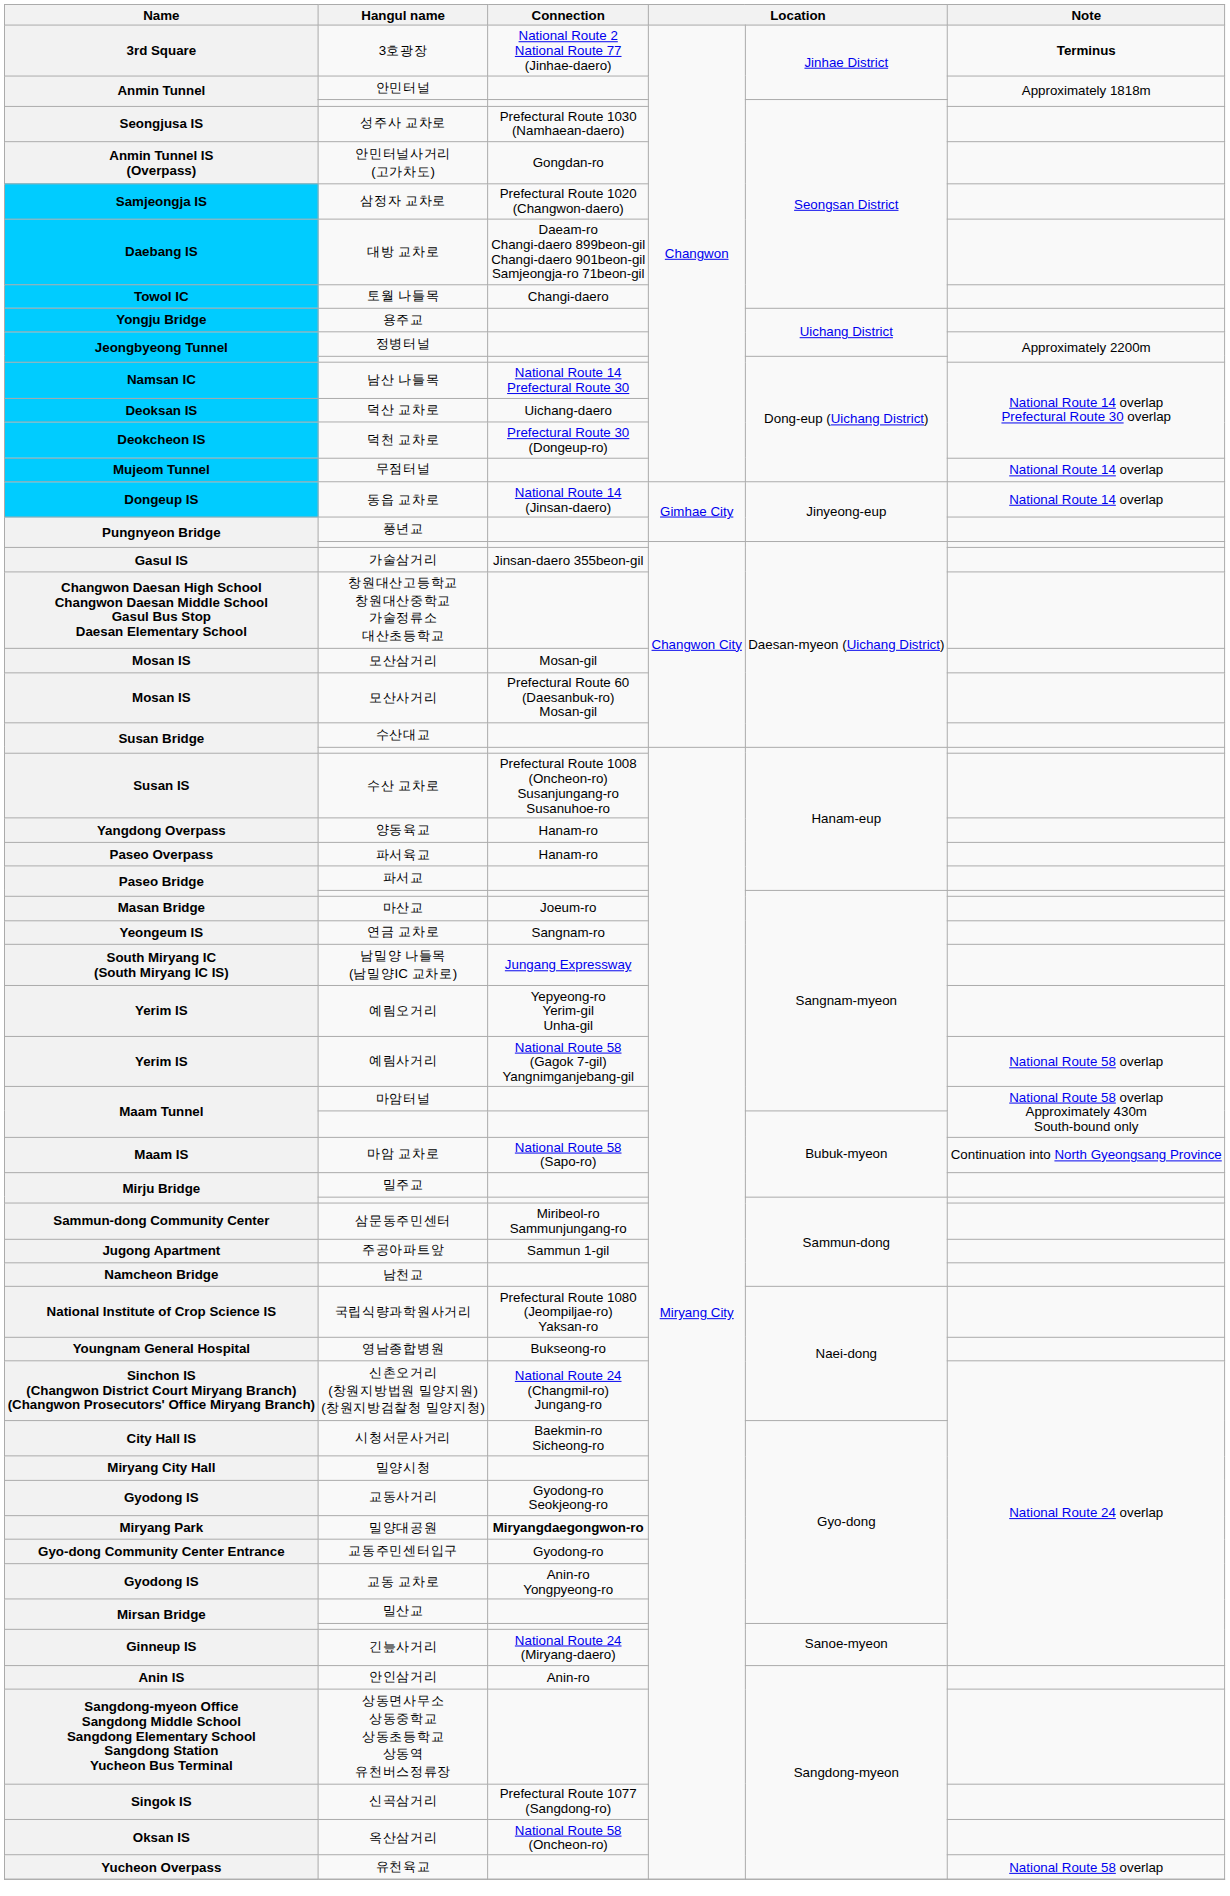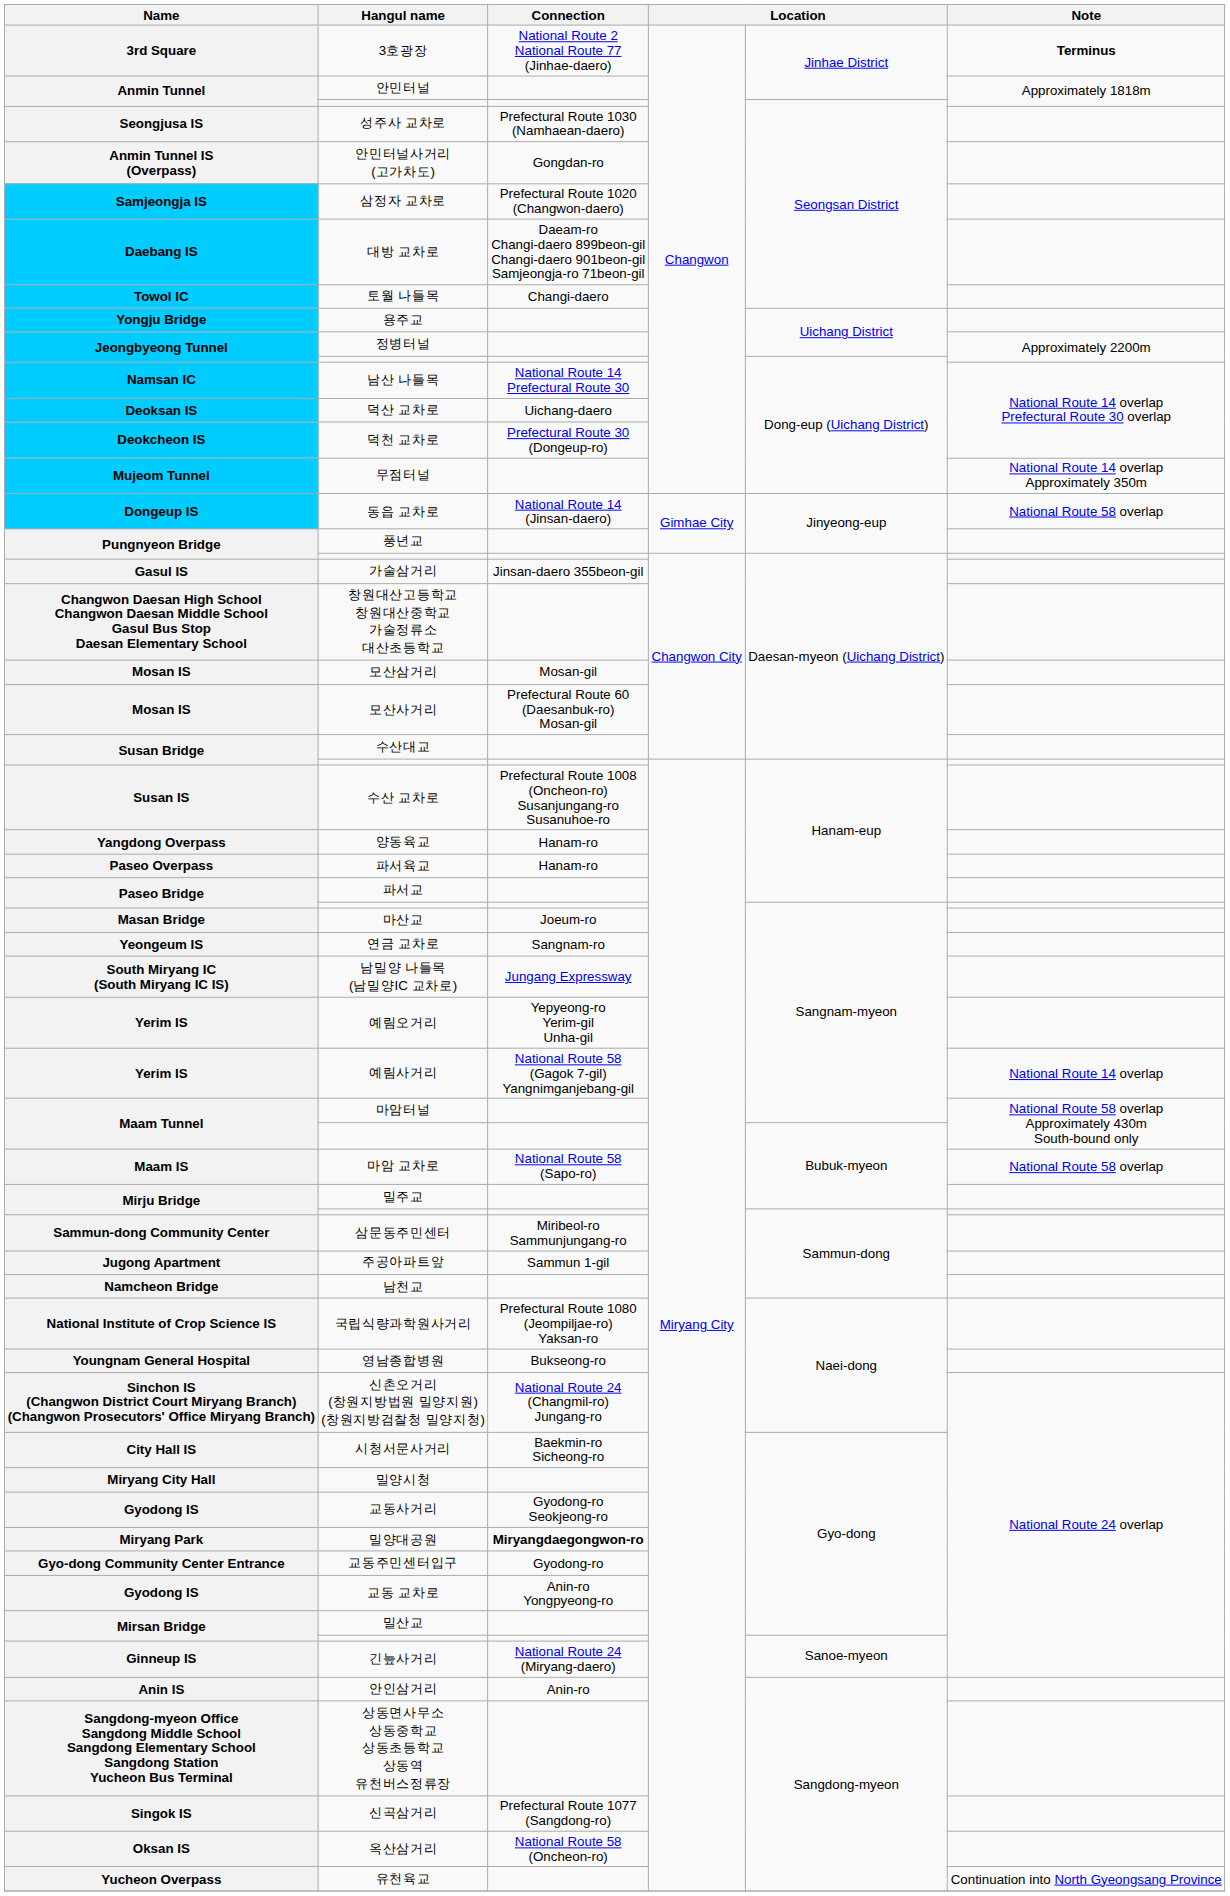무점터널 | Note: National Route 14 overlap -> National Route 14 overlap Approximately 350m
동읍 교차로 | Note: National Route 14 overlap -> National Route 58 overlap
예림사거리 | Note: National Route 58 overlap -> National Route 14 overlap
마암 교차로 | Note: Continuation into North Gyeongsang Province -> National Route 58 overlap
유천육교 | Note: National Route 58 overlap -> Continuation into North Gyeongsang Province
